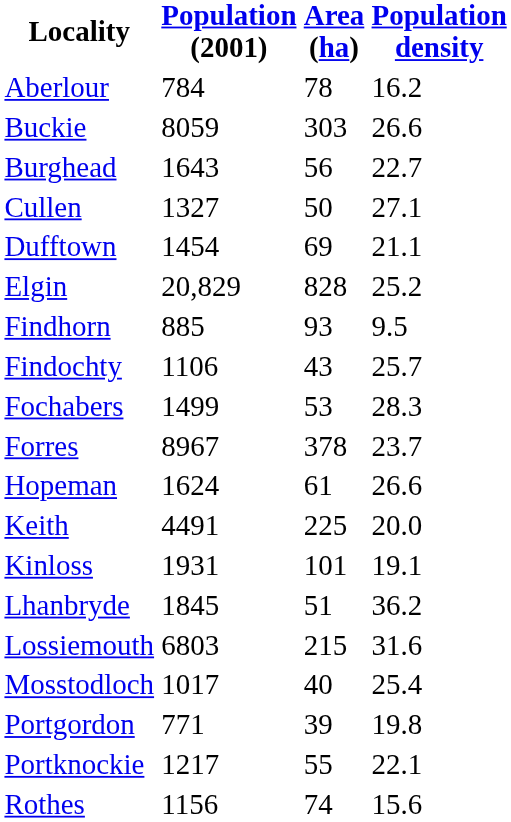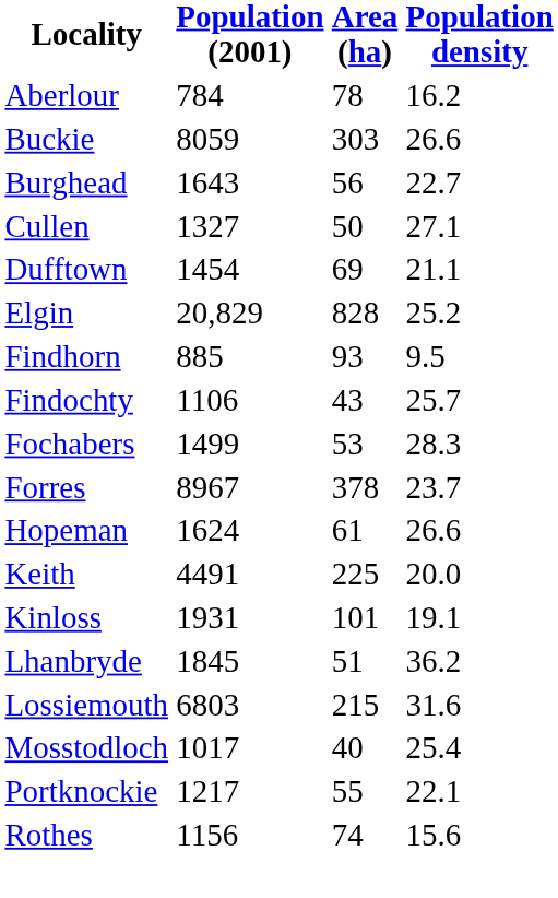- row: Portgordon | 771 | 39 | 19.8
